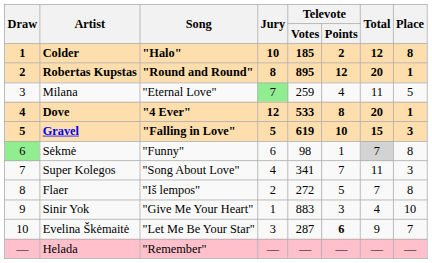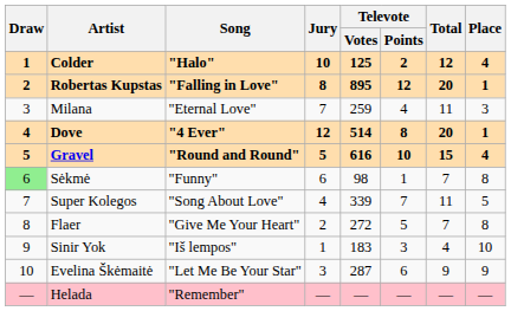Colder | Televote / Votes: 185 -> 125
Colder | Place: 8 -> 4
Robertas Kupstas | Song: "Round and Round" -> "Falling in Love"
Milana | Jury: lightgreen background -> no background
Milana | Place: 5 -> 3
Dove | Televote / Votes: 533 -> 514
Gravel | Song: "Falling in Love" -> "Round and Round"
Gravel | Televote / Votes: 619 -> 616
Gravel | Place: 3 -> 4
Sėkmė | Total: lightgrey background -> no background
Super Kolegos | Televote / Votes: 341 -> 339
Super Kolegos | Place: 3 -> 5
Flaer | Song: "Iš lempos" -> "Give Me Your Heart"
Sinir Yok | Song: "Give Me Your Heart" -> "Iš lempos"
Sinir Yok | Televote / Votes: 883 -> 183
Evelina Škėmaitė | Televote / Points: bold -> normal
Evelina Škėmaitė | Place: 7 -> 9
